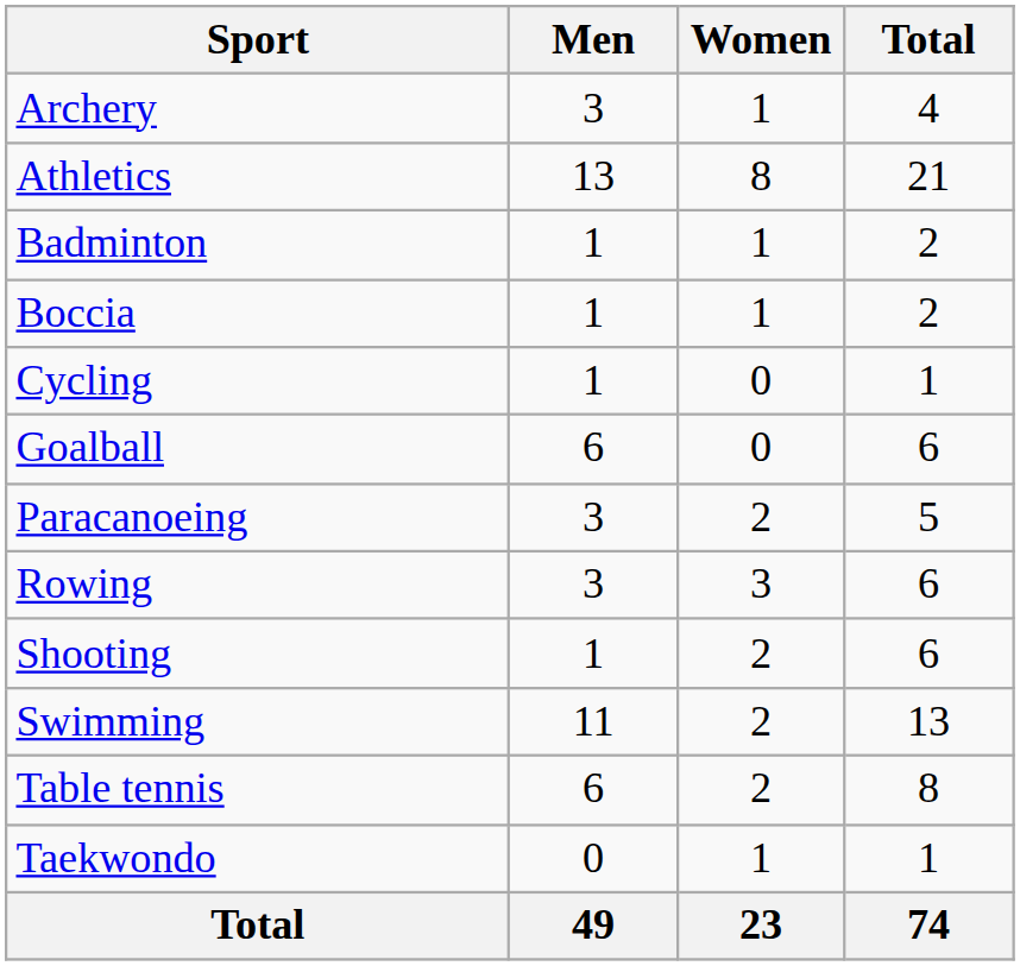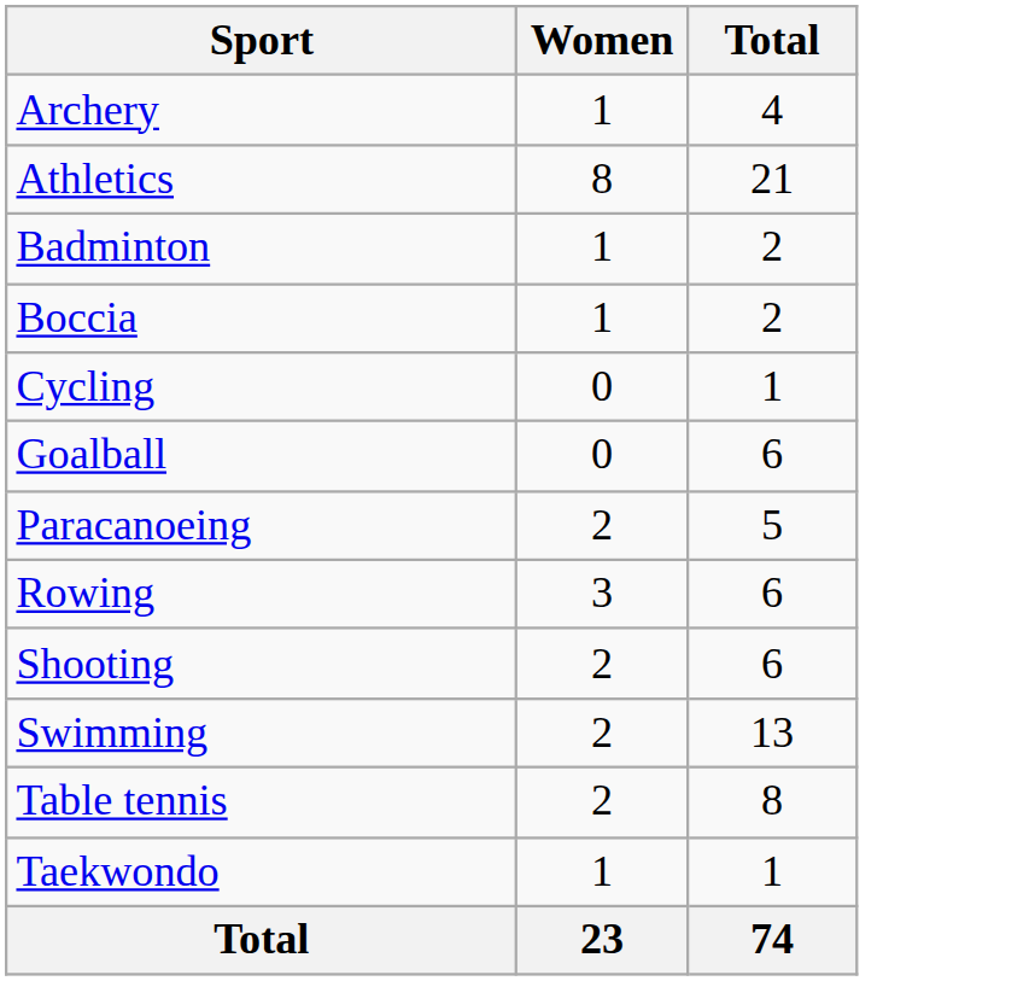- column: Men | 3 | 13 | 1 | 1 | 1 | 6 | 3 | 3 | 1 | 11 | 6 | 0 | 49
